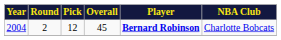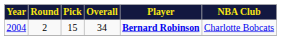2004 | Pick: 12 -> 15
2004 | Overall: 45 -> 34
